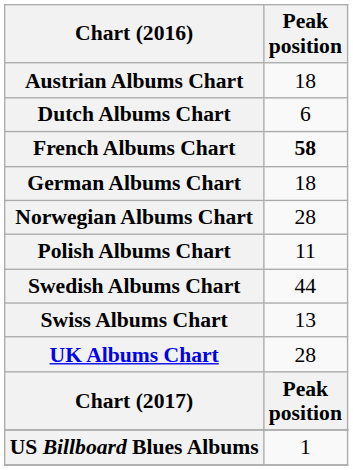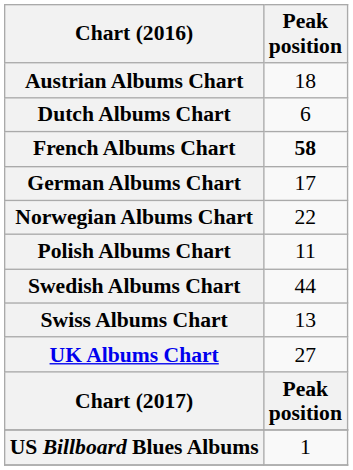German Albums Chart | Peak position: 18 -> 17
Norwegian Albums Chart | Peak position: 28 -> 22
UK Albums Chart | Peak position: 28 -> 27
